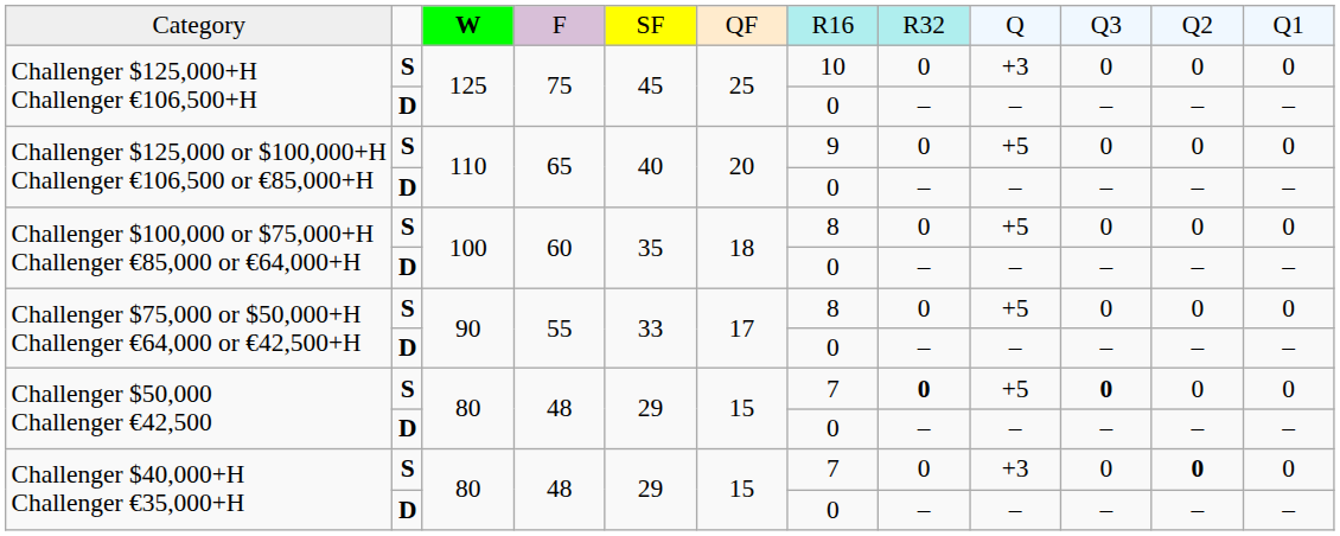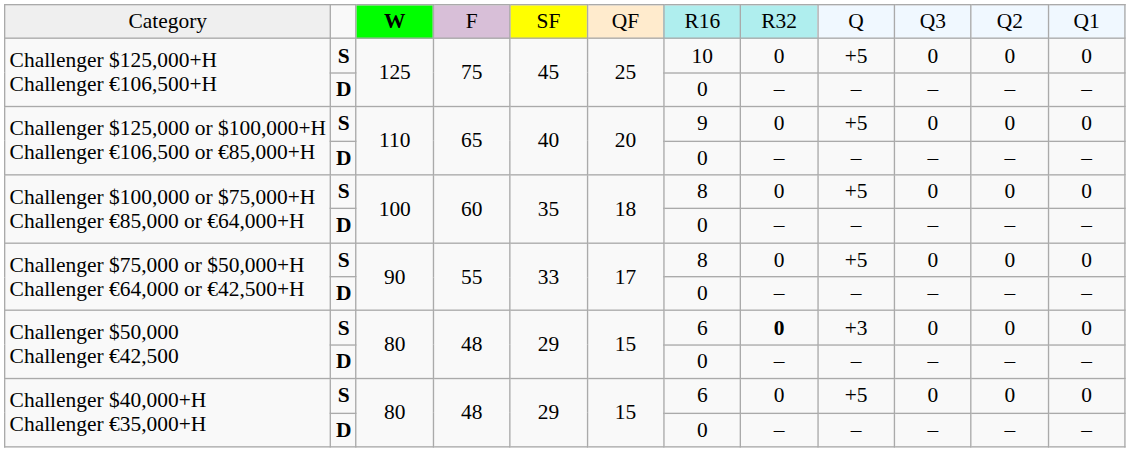Challenger $125,000+H Challenger €106,500+H / S | column 9: +3 -> +5
Challenger $50,000 Challenger €42,500 / S | column 7: 7 -> 6
Challenger $50,000 Challenger €42,500 / S | column 9: +5 -> +3
Challenger $50,000 Challenger €42,500 / S | column 10: bold -> normal
Challenger $40,000+H Challenger €35,000+H / S | column 7: 7 -> 6
Challenger $40,000+H Challenger €35,000+H / S | column 9: +3 -> +5
Challenger $40,000+H Challenger €35,000+H / S | column 11: bold -> normal
